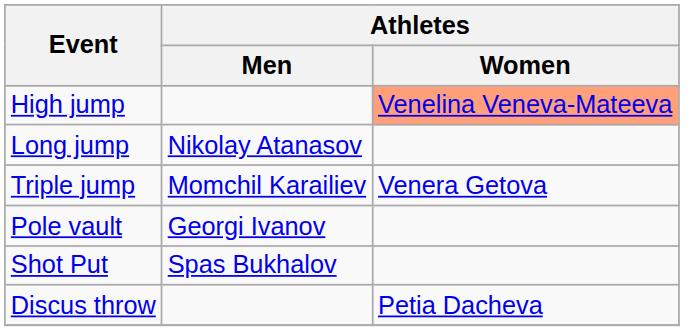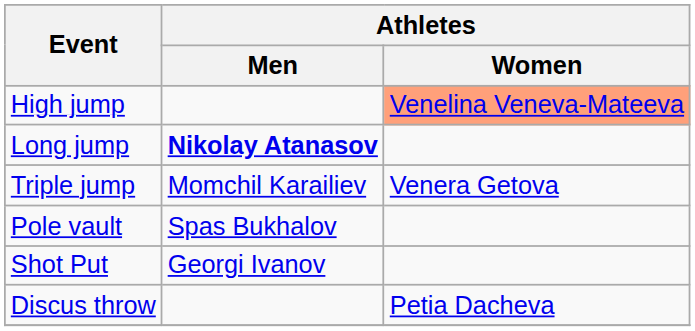Long jump | Athletes / Men: normal -> bold
Pole vault | Athletes / Men: Georgi Ivanov -> Spas Bukhalov
Shot Put | Athletes / Men: Spas Bukhalov -> Georgi Ivanov
